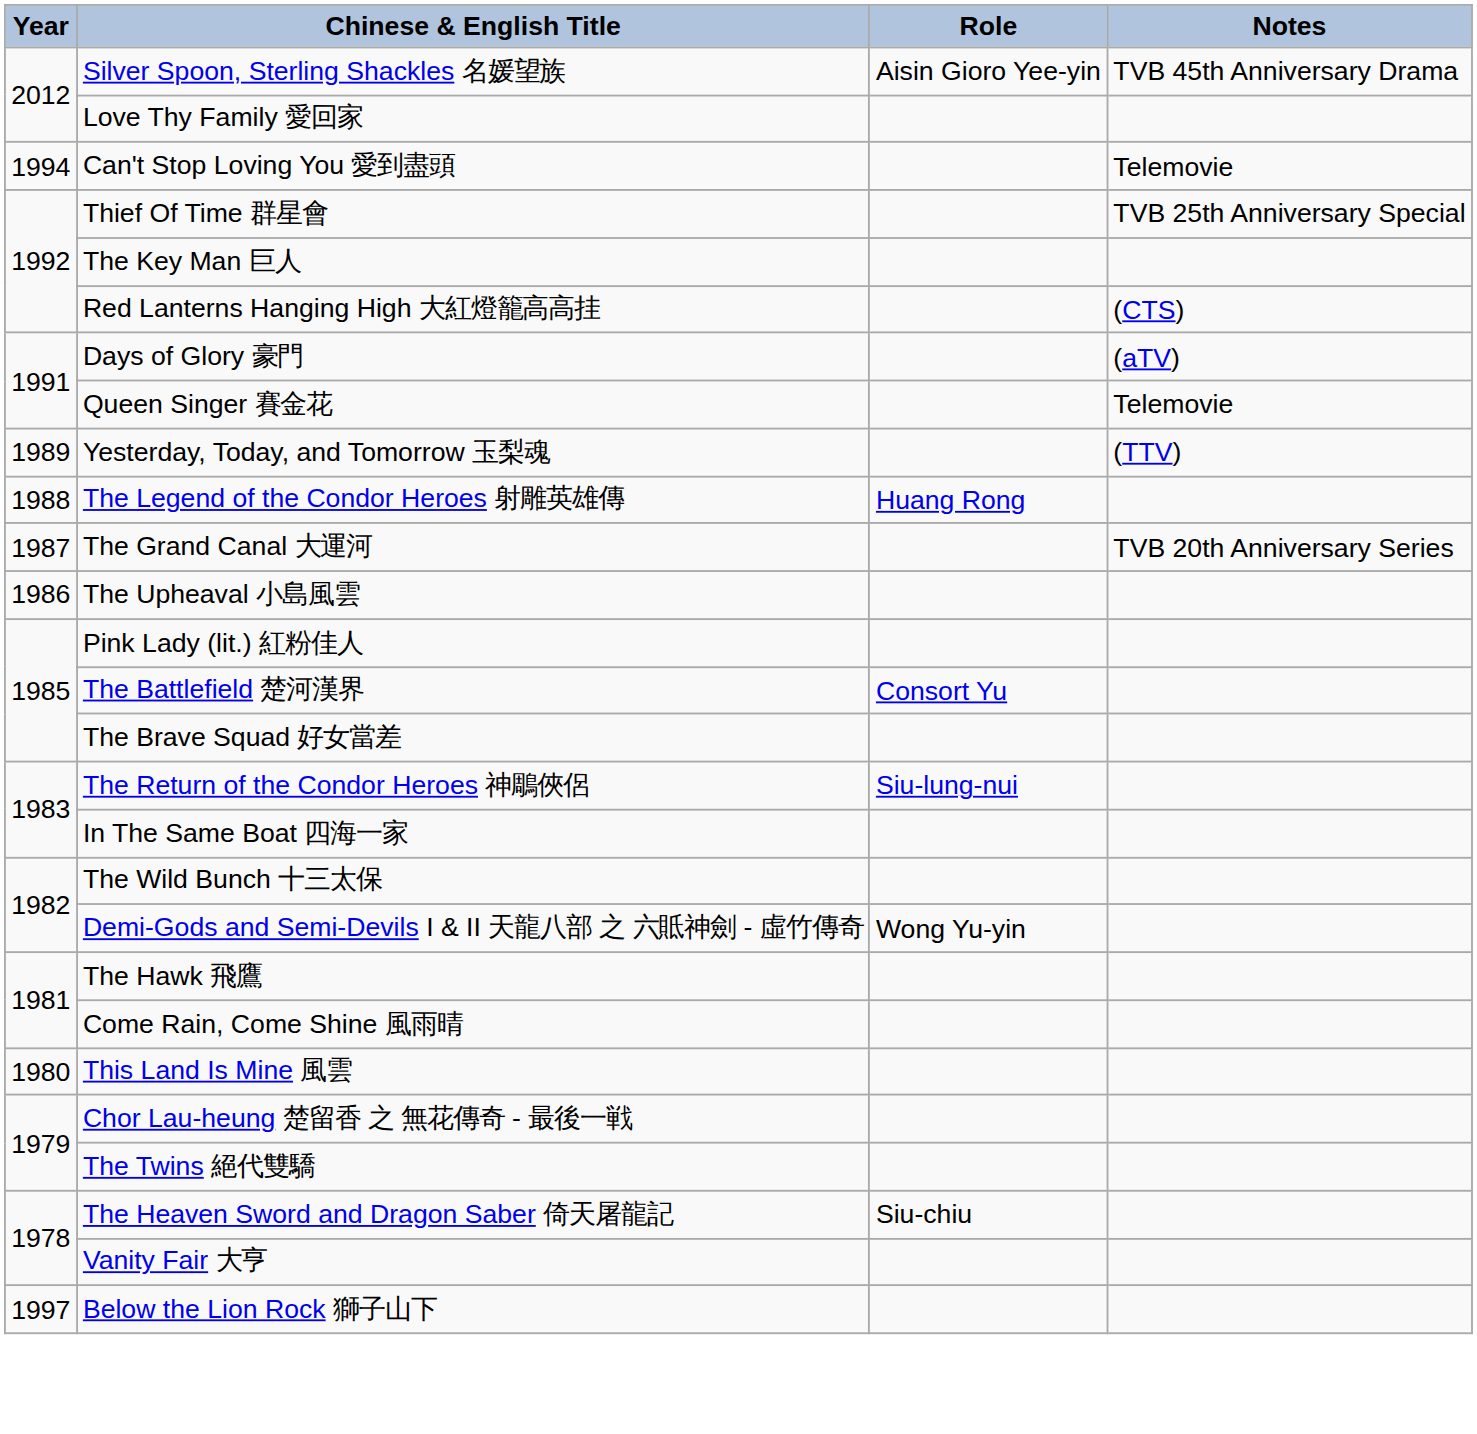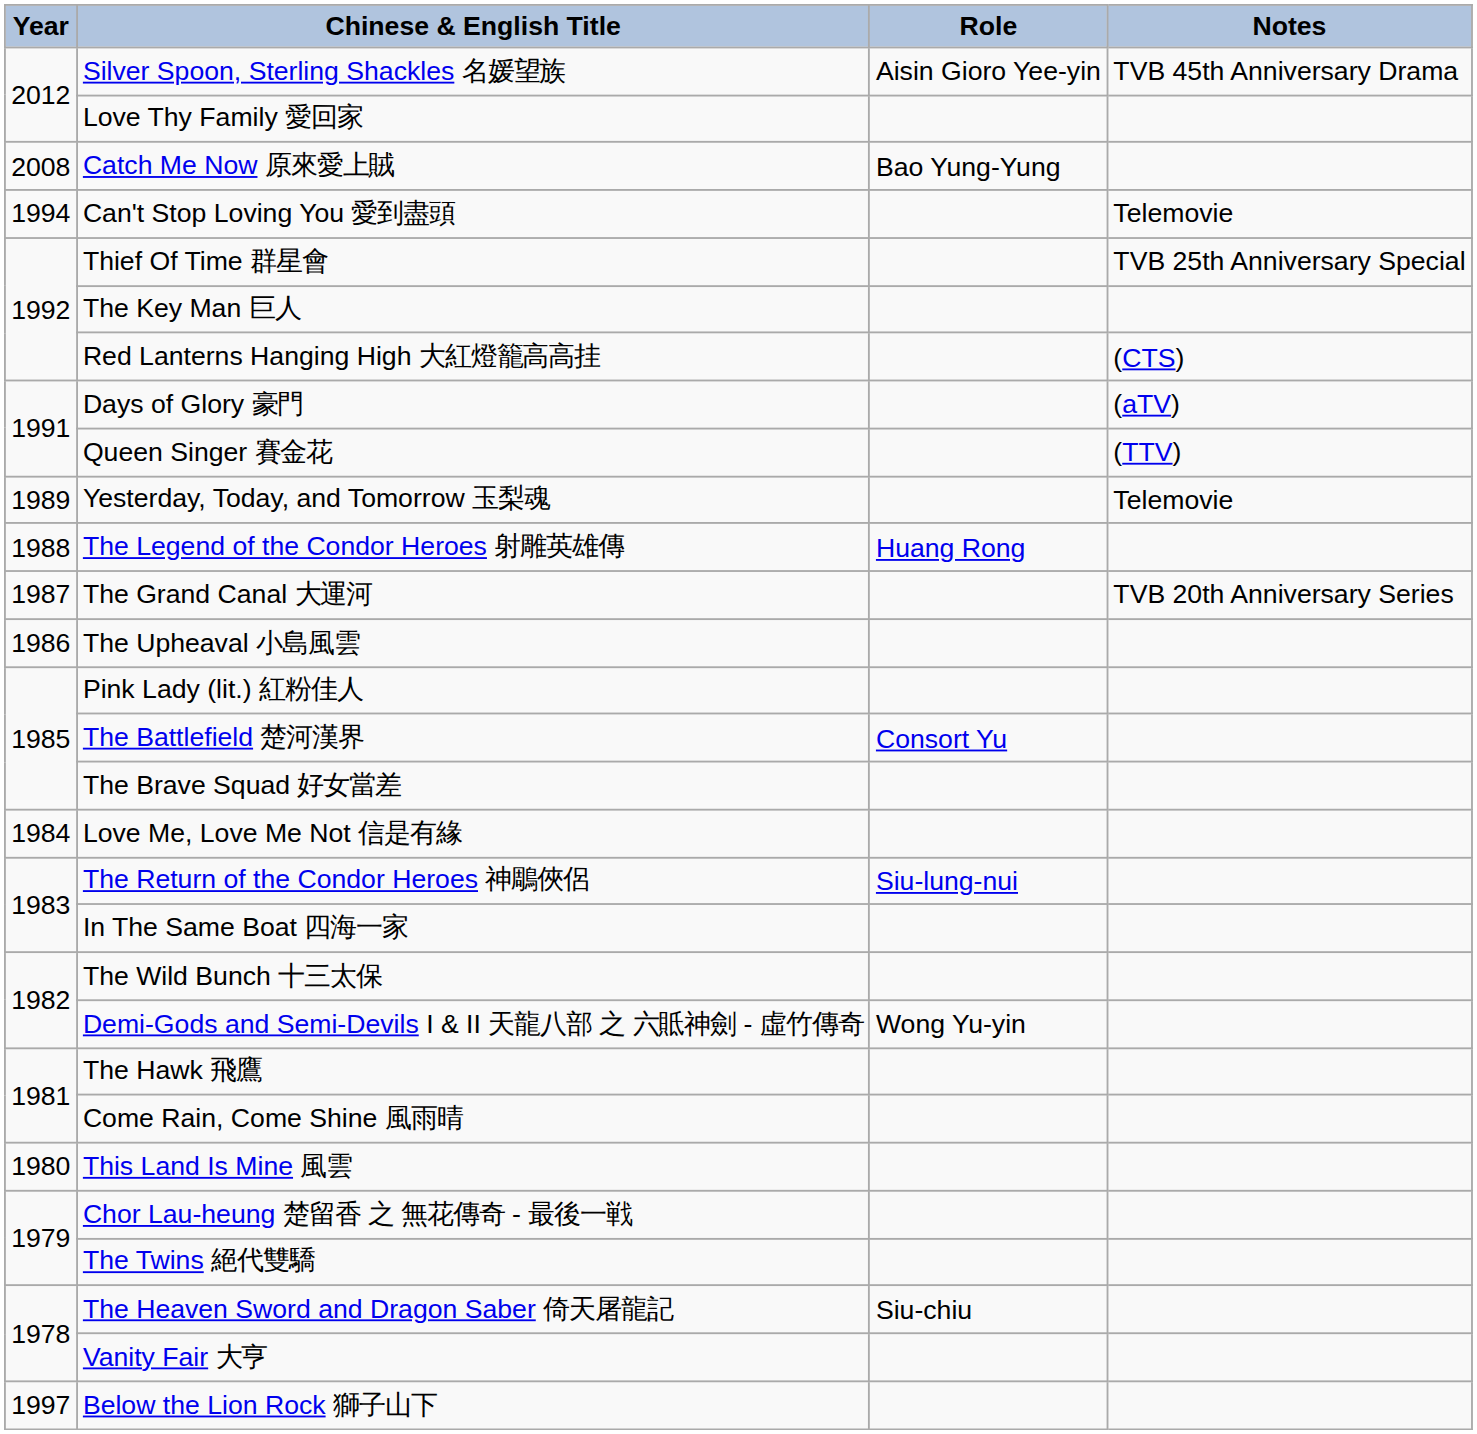+ row: 2008 | Catch Me Now 原來愛上賊 | Bao Yung-Yung
Queen Singer 賽金花 | Notes: Telemovie -> (TTV)
Yesterday, Today, and Tomorrow 玉梨魂 | Notes: (TTV) -> Telemovie
+ row: 1984 | Love Me, Love Me Not 信是有緣
